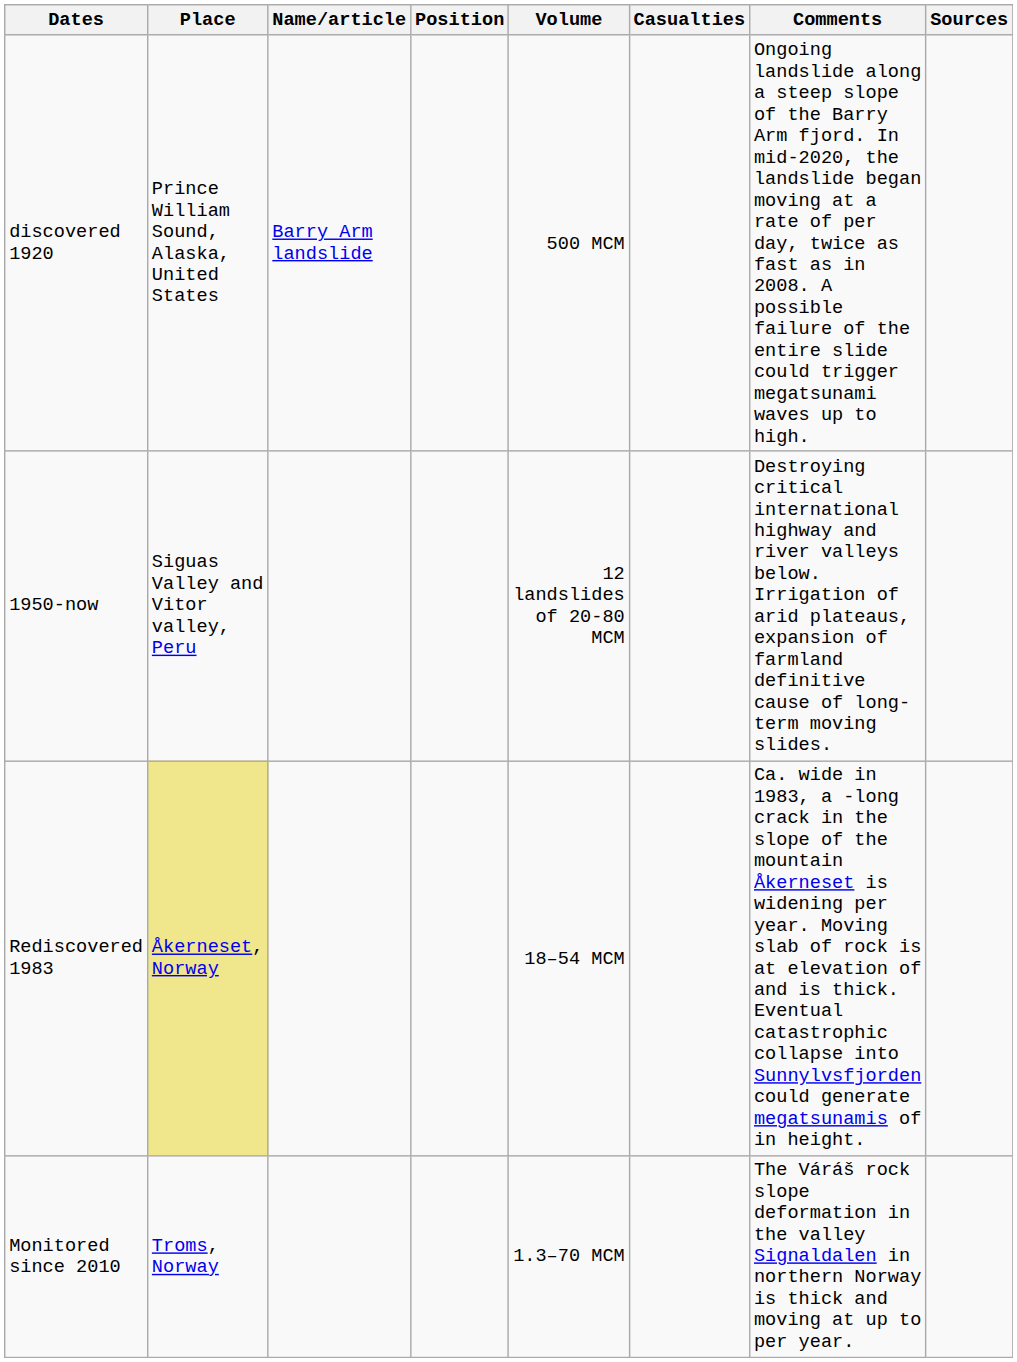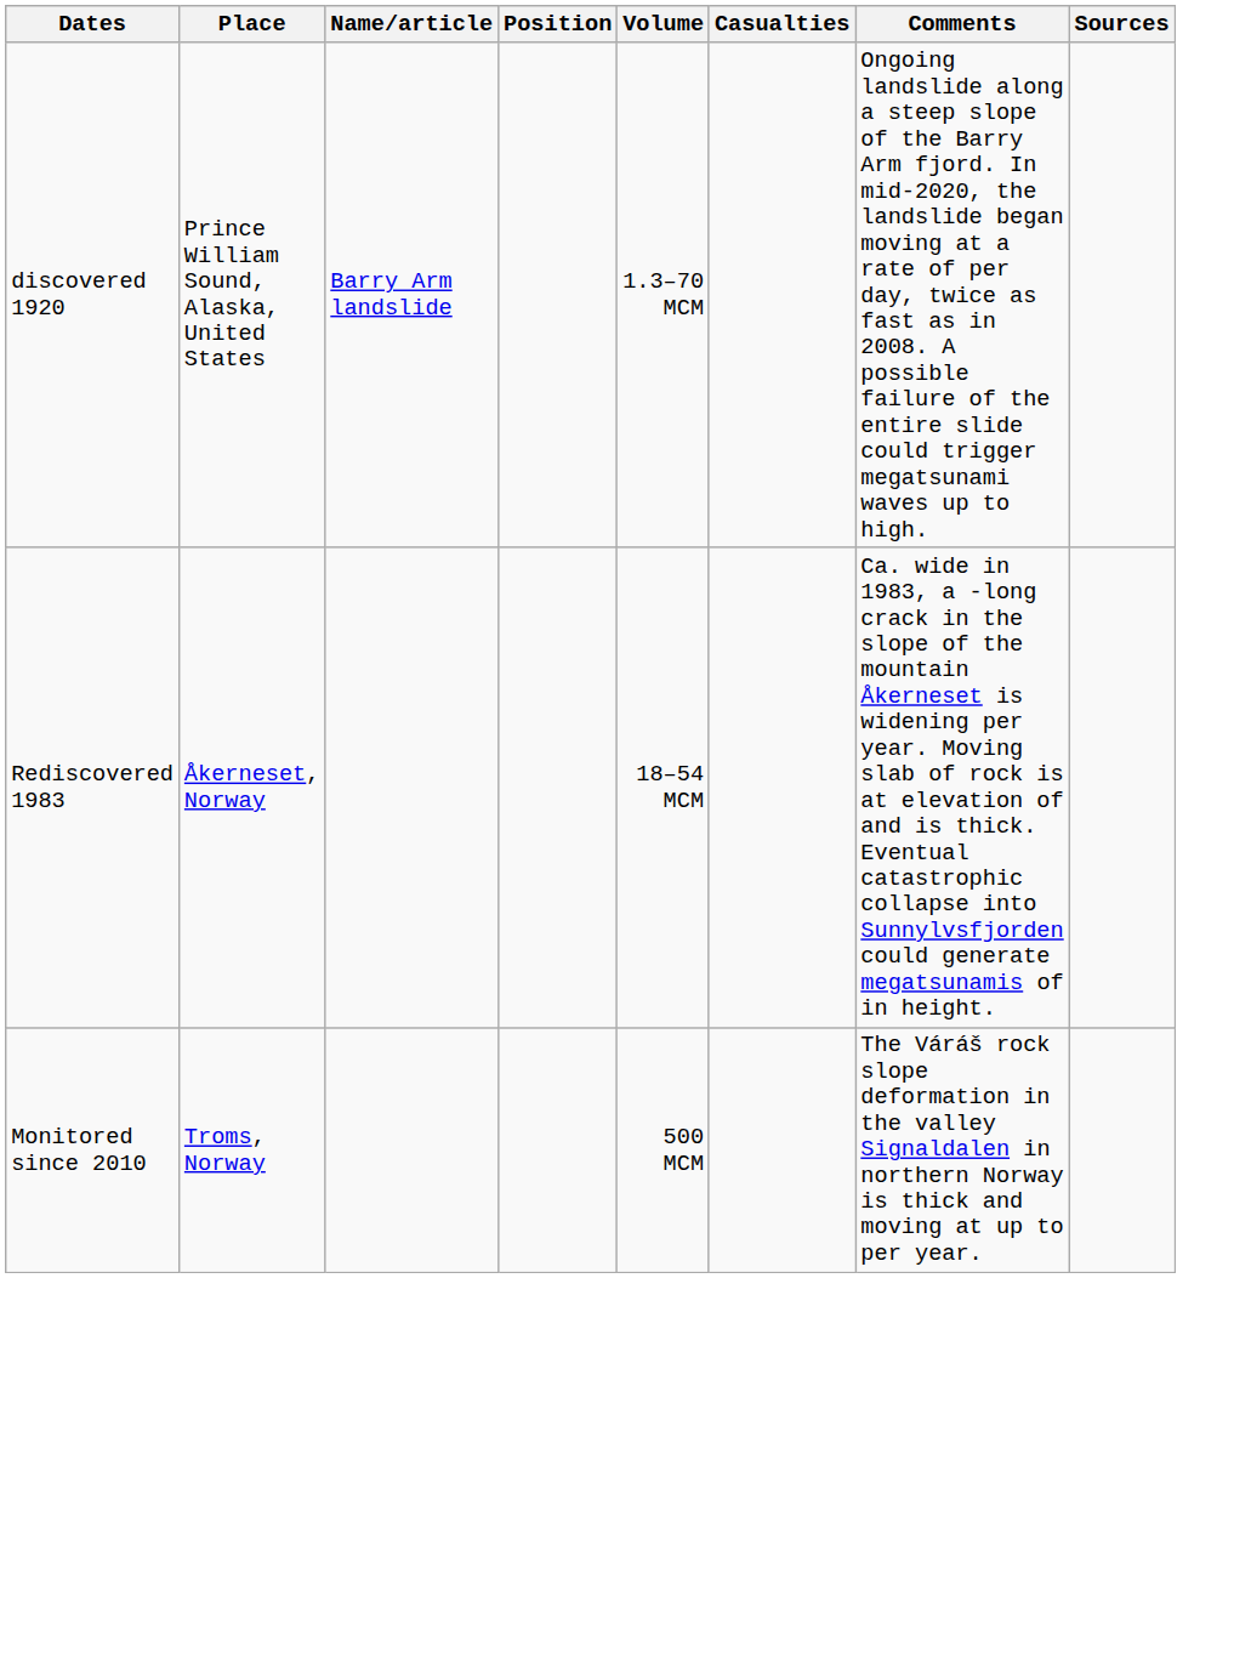discovered 1920 | Volume: 500 MCM -> 1.3–70 MCM
- row: 1950-now | Siguas Valley and Vitor valley, Peru | 12 landslides of 20-80 MCM | Destroying critical international highway and river valleys below. Irrigation of arid plateaus, expansion of farmland definitive cause of long-term moving slides.
Rediscovered 1983 | Place: khaki background -> no background
Monitored since 2010 | Volume: 1.3–70 MCM -> 500 MCM
